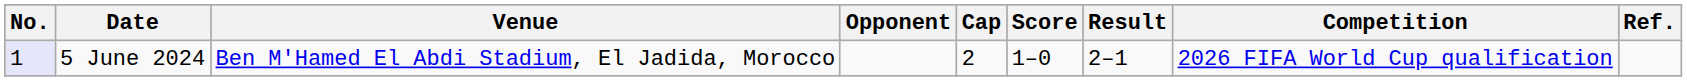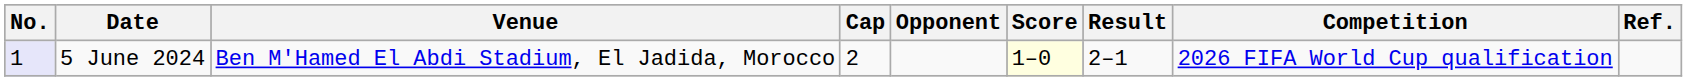columns swapped: Cap <-> Opponent
5 June 2024 | Score: no background -> lightyellow background
